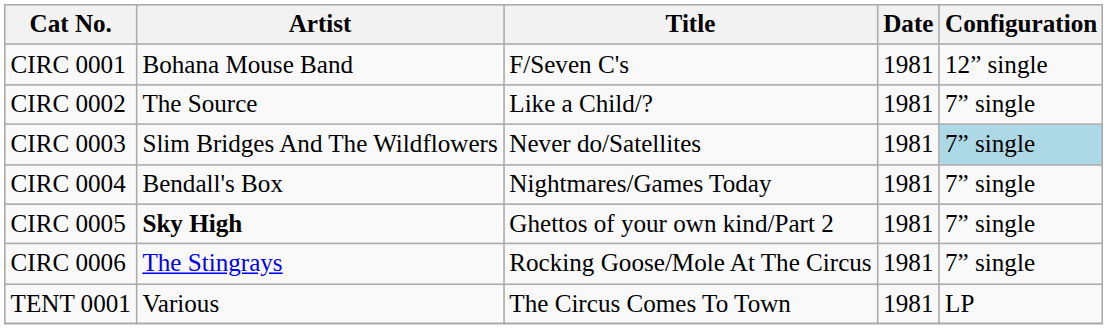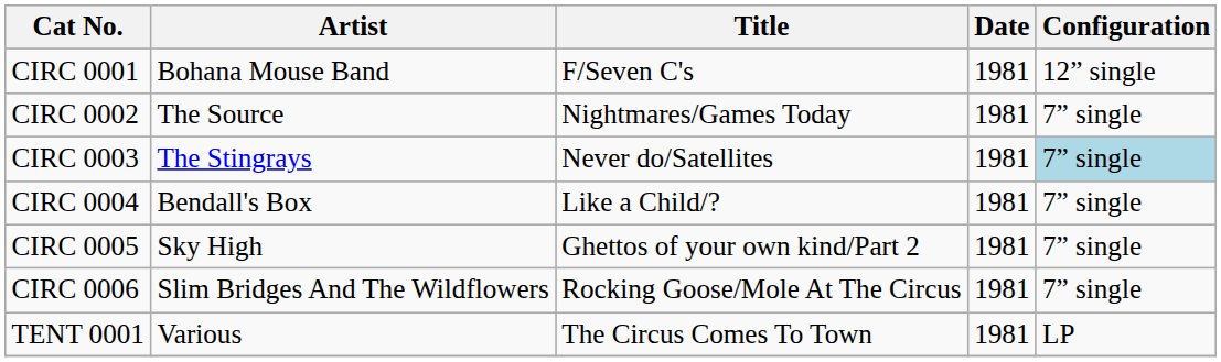CIRC 0002 | Title: Like a Child/? -> Nightmares/Games Today
CIRC 0003 | Artist: Slim Bridges And The Wildflowers -> The Stingrays
CIRC 0004 | Title: Nightmares/Games Today -> Like a Child/?
CIRC 0005 | Artist: bold -> normal
CIRC 0006 | Artist: The Stingrays -> Slim Bridges And The Wildflowers
